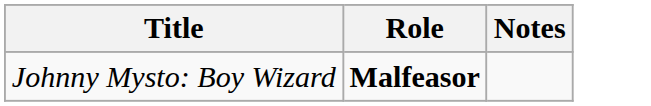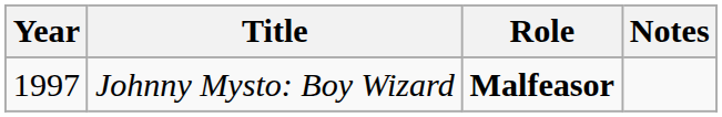+ column: Year | 1997
